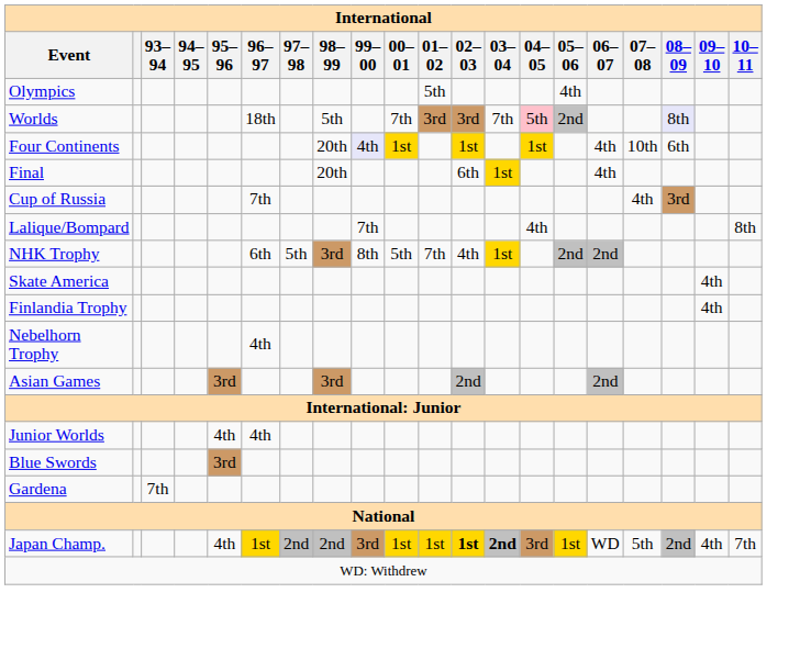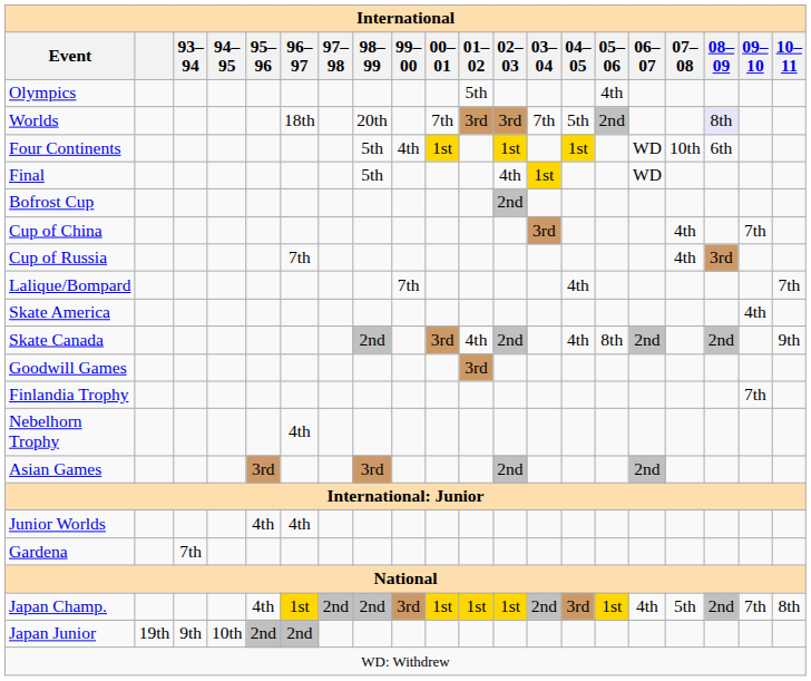Worlds | 98–99: 5th -> 20th
Worlds | 04–05: pink background -> no background
Four Continents | 98–99: 20th -> 5th
Four Continents | 99–00: lavender background -> no background
Four Continents | 06–07: 4th -> WD
Final | 98–99: 20th -> 5th
Final | 02–03: 6th -> 4th
Final | 06–07: 4th -> WD
+ row: Bofrost Cup | 2nd
+ row: Cup of China | 3rd | 4th | 7th
Lalique/Bompard | 10–11: 8th -> 7th
- row: NHK Trophy | 6th | 5th | 3rd | 8th | 5th | 7th | 4th | 1st | 2nd | 2nd
+ row: Skate Canada | 2nd | 3rd | 4th | 2nd | 4th | 8th | 2nd | 2nd | 9th
+ row: Goodwill Games | 3rd
Finlandia Trophy | 09–10: 4th -> 7th
- row: Blue Swords | 3rd
Japan Champ. | 02–03: bold -> normal
Japan Champ. | 03–04: bold -> normal
Japan Champ. | 06–07: WD -> 4th
Japan Champ. | 09–10: 4th -> 7th
Japan Champ. | 10–11: 7th -> 8th
+ row: Japan Junior | 19th | 9th | 10th | 2nd | 2nd
